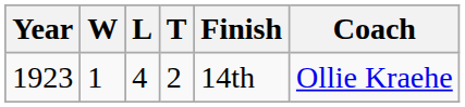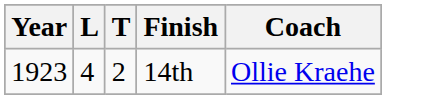- column: W | 1
